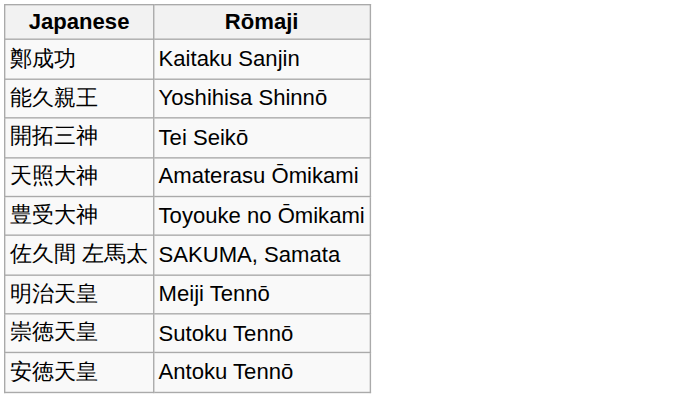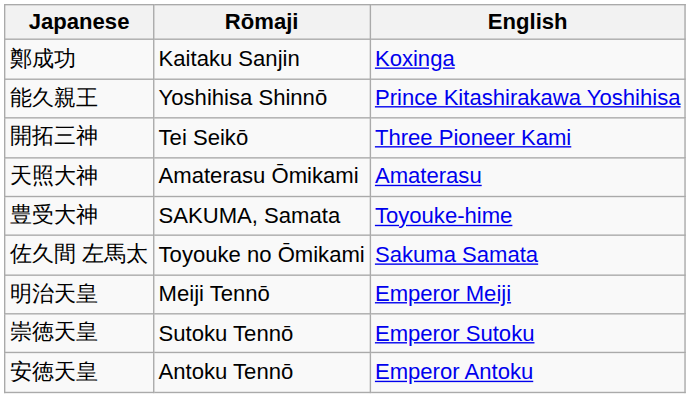+ column: English | Koxinga | Prince Kitashirakawa Yoshihisa | Three Pioneer Kami | Amaterasu | Toyouke-hime | Sakuma Samata | Emperor Meiji | Emperor Sutoku | Emperor Antoku
豊受大神 | Rōmaji: Toyouke no Ōmikami -> SAKUMA, Samata
佐久間 左馬太 | Rōmaji: SAKUMA, Samata -> Toyouke no Ōmikami
